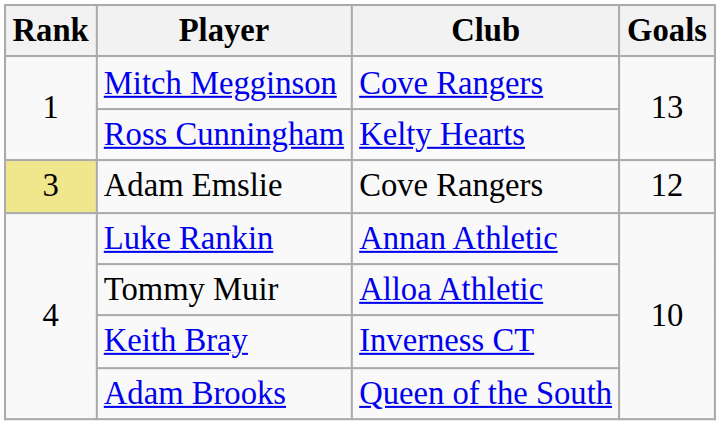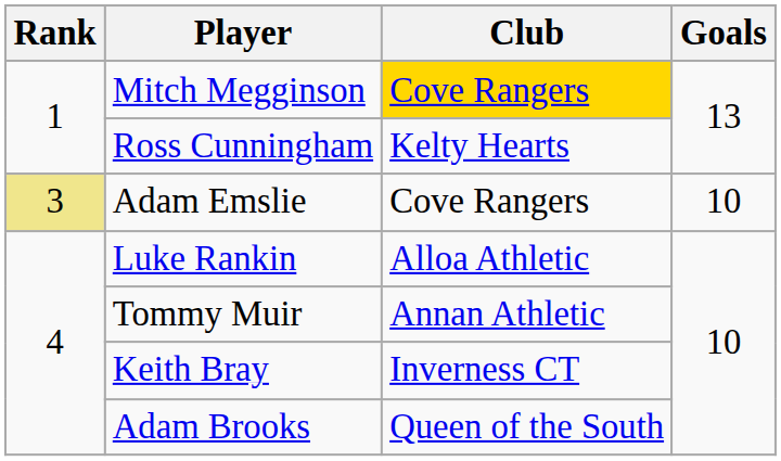Mitch Megginson | Club: no background -> gold background
Adam Emslie | Goals: 12 -> 10
Luke Rankin | Club: Annan Athletic -> Alloa Athletic
Tommy Muir | Club: Alloa Athletic -> Annan Athletic
